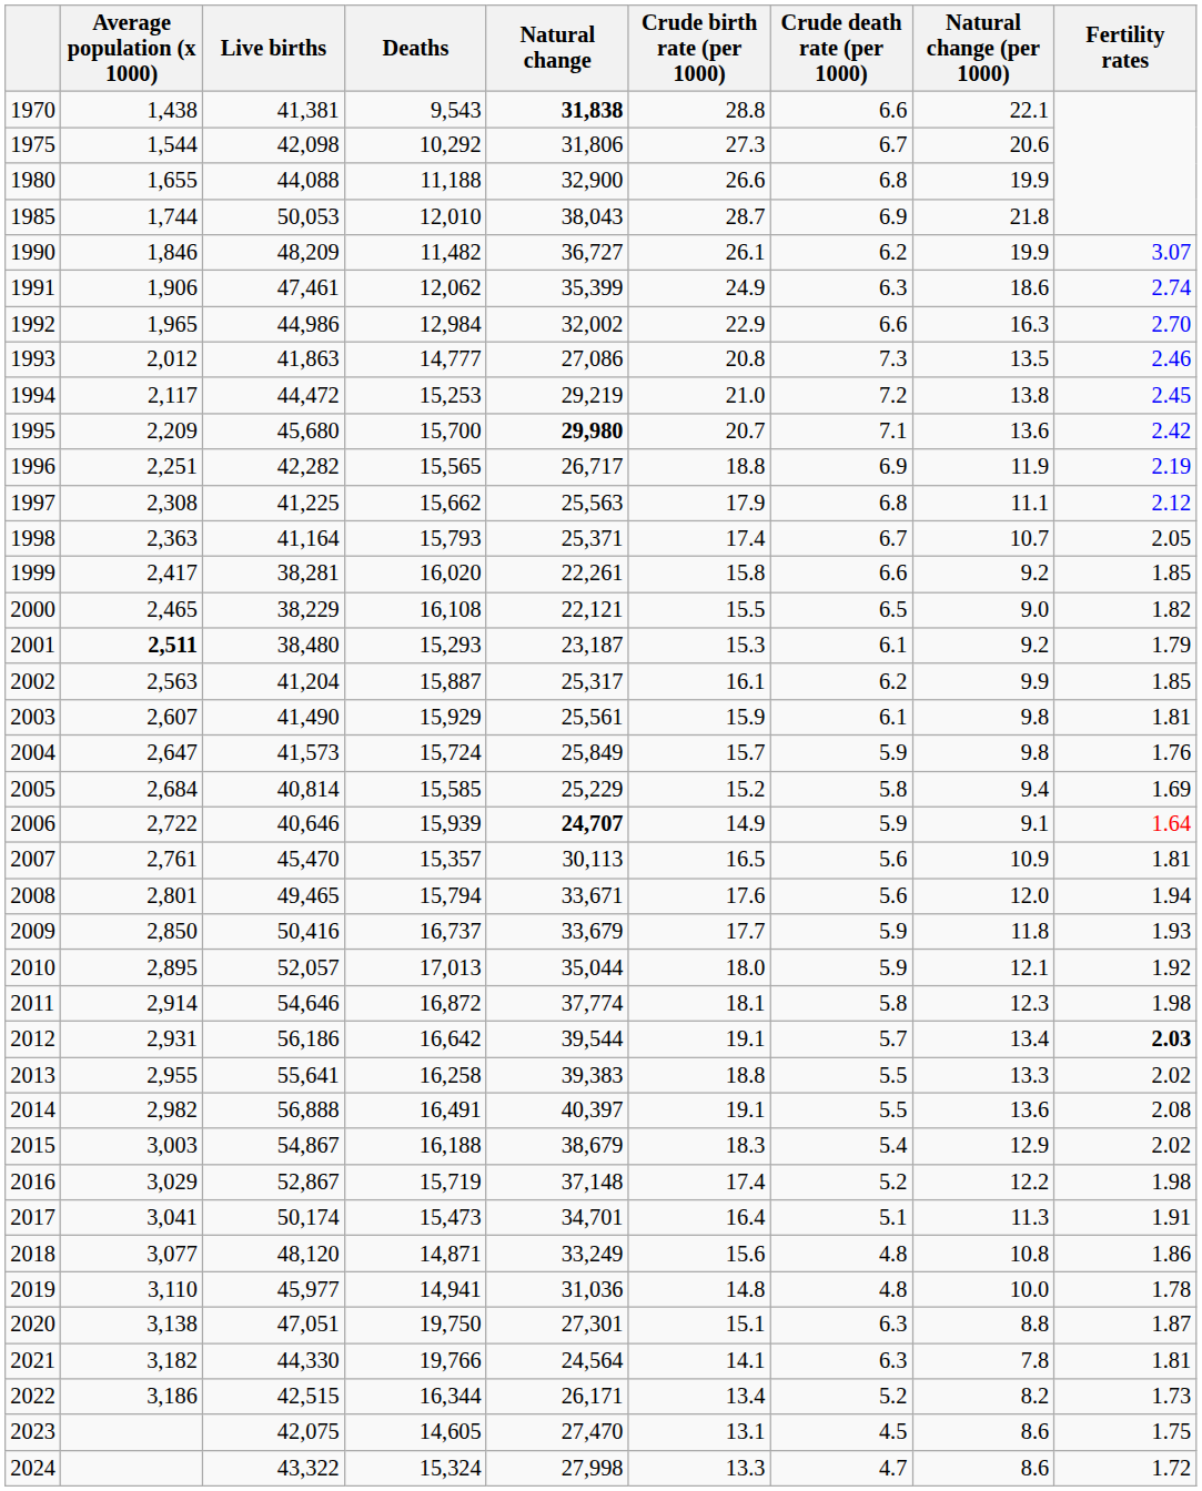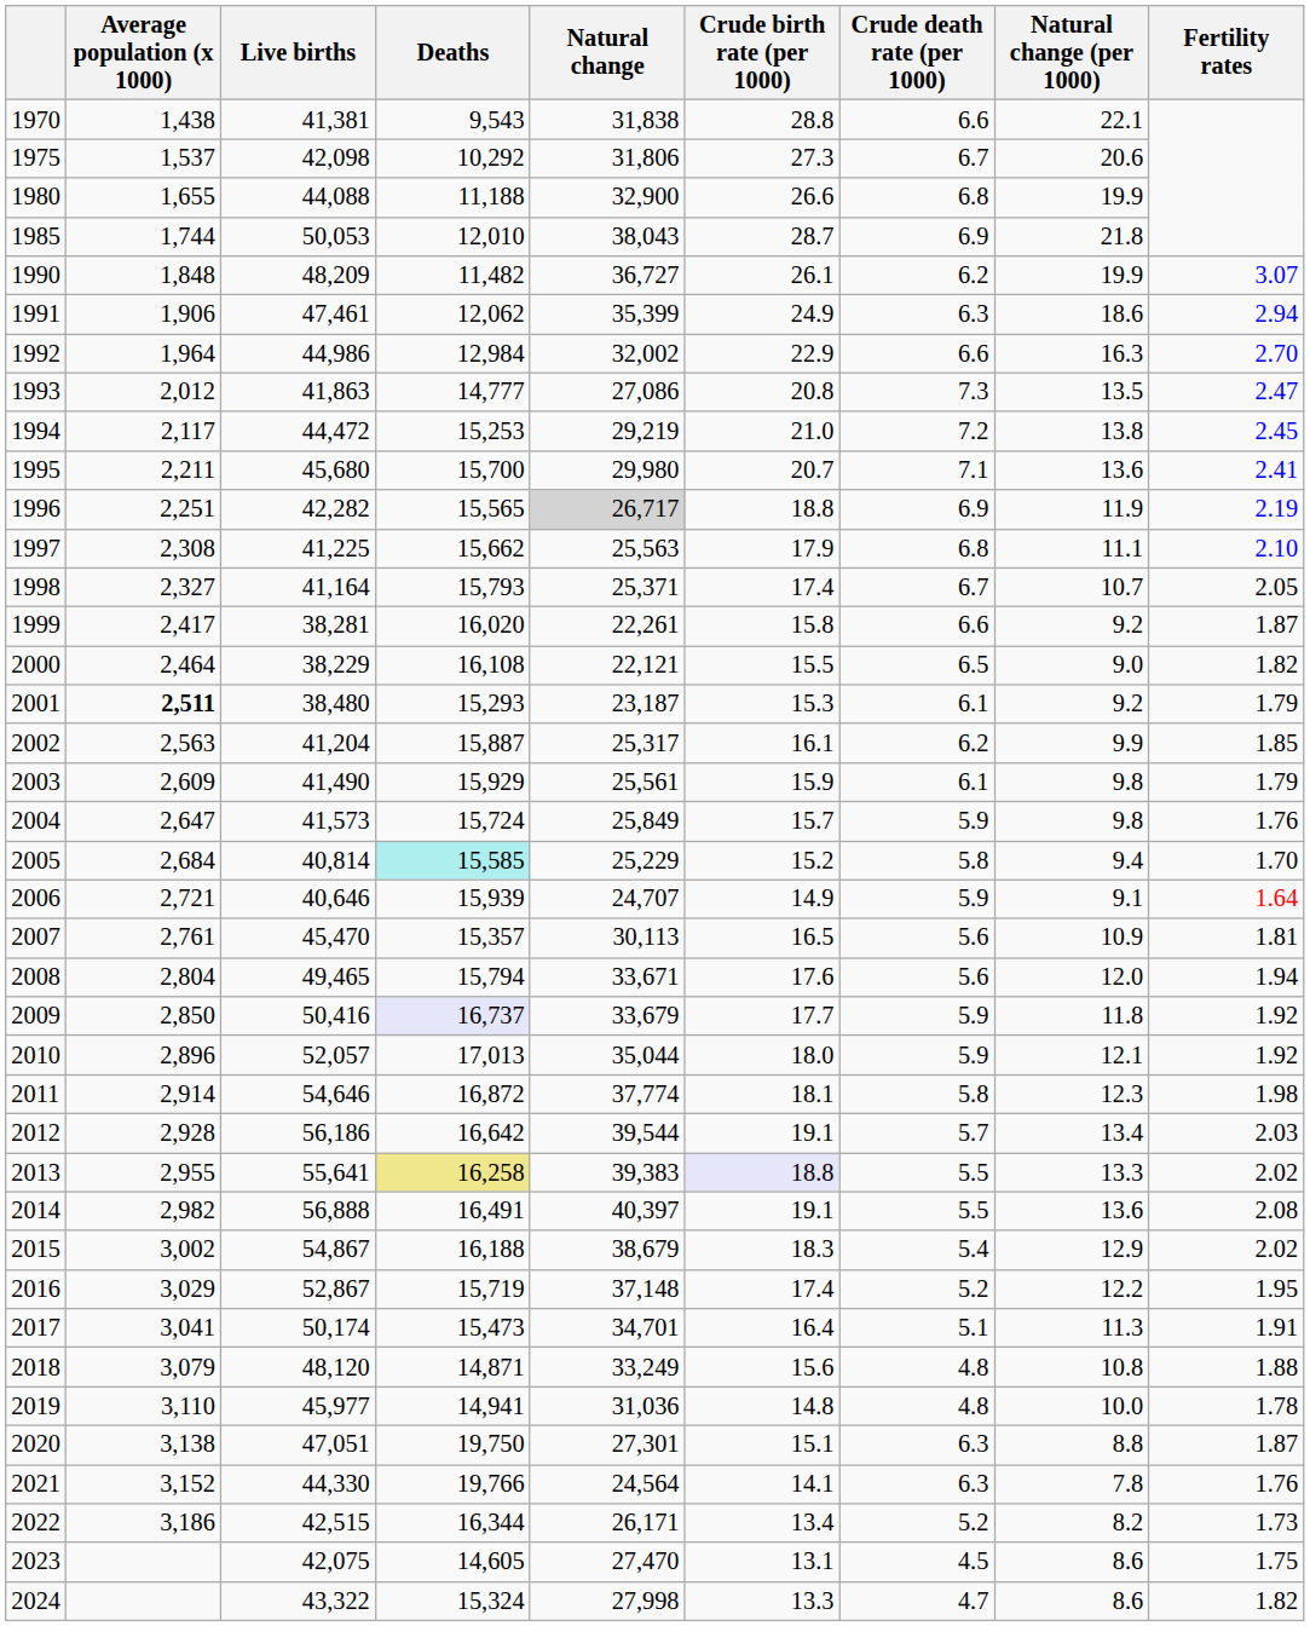1970 | Natural change: bold -> normal
1975 | Average population (x 1000): 1,544 -> 1,537
1990 | Average population (x 1000): 1,846 -> 1,848
1991 | Fertility rates: 2.74 -> 2.94
1992 | Average population (x 1000): 1,965 -> 1,964
1993 | Fertility rates: 2.46 -> 2.47
1995 | Average population (x 1000): 2,209 -> 2,211
1995 | Natural change: bold -> normal
1995 | Fertility rates: 2.42 -> 2.41
1996 | Natural change: no background -> lightgrey background
1997 | Fertility rates: 2.12 -> 2.10
1998 | Average population (x 1000): 2,363 -> 2,327
1999 | Fertility rates: 1.85 -> 1.87
2000 | Average population (x 1000): 2,465 -> 2,464
2003 | Average population (x 1000): 2,607 -> 2,609
2003 | Fertility rates: 1.81 -> 1.79
2005 | Deaths: no background -> paleturquoise background
2005 | Fertility rates: 1.69 -> 1.70
2006 | Average population (x 1000): 2,722 -> 2,721
2006 | Natural change: bold -> normal
2008 | Average population (x 1000): 2,801 -> 2,804
2009 | Deaths: no background -> lavender background
2009 | Fertility rates: 1.93 -> 1.92
2010 | Average population (x 1000): 2,895 -> 2,896
2012 | Average population (x 1000): 2,931 -> 2,928
2012 | Fertility rates: bold -> normal
2013 | Deaths: no background -> khaki background
2013 | Crude birth rate (per 1000): no background -> lavender background
2015 | Average population (x 1000): 3,003 -> 3,002
2016 | Fertility rates: 1.98 -> 1.95
2018 | Average population (x 1000): 3,077 -> 3,079
2018 | Fertility rates: 1.86 -> 1.88
2021 | Average population (x 1000): 3,182 -> 3,152
2021 | Fertility rates: 1.81 -> 1.76
2024 | Fertility rates: 1.72 -> 1.82
